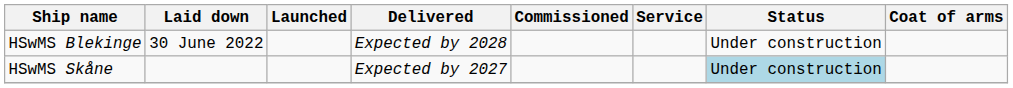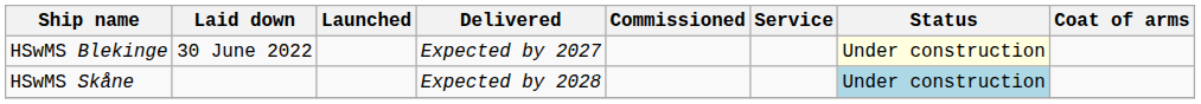HSwMS Blekinge | Delivered: Expected by 2028 -> Expected by 2027
HSwMS Blekinge | Status: no background -> lightyellow background
HSwMS Skåne | Delivered: Expected by 2027 -> Expected by 2028
